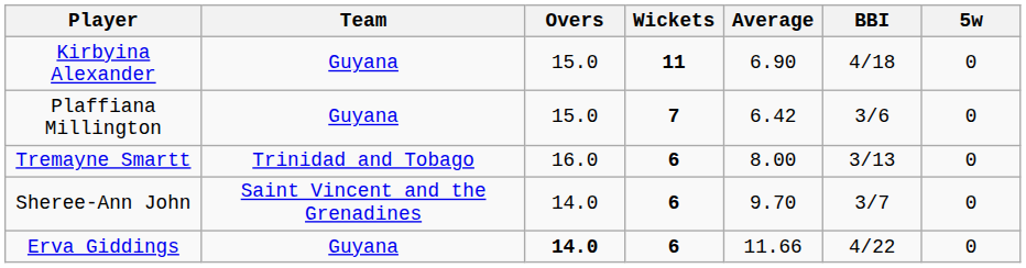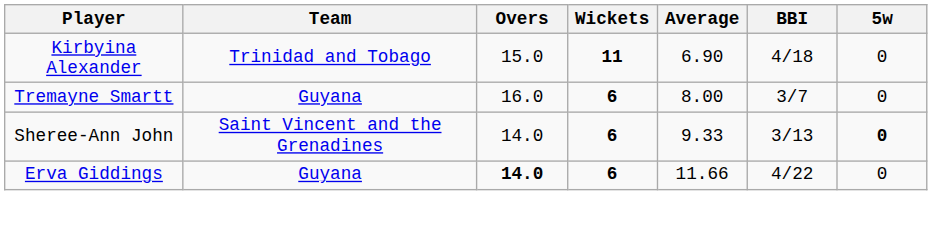Kirbyina Alexander | Team: Guyana -> Trinidad and Tobago
- row: Plaffiana Millington | Guyana | 15.0 | 7 | 6.42 | 3/6 | 0
Tremayne Smartt | Team: Trinidad and Tobago -> Guyana
Tremayne Smartt | BBI: 3/13 -> 3/7
Sheree-Ann John | Average: 9.70 -> 9.33
Sheree-Ann John | BBI: 3/7 -> 3/13
Sheree-Ann John | 5w: normal -> bold
